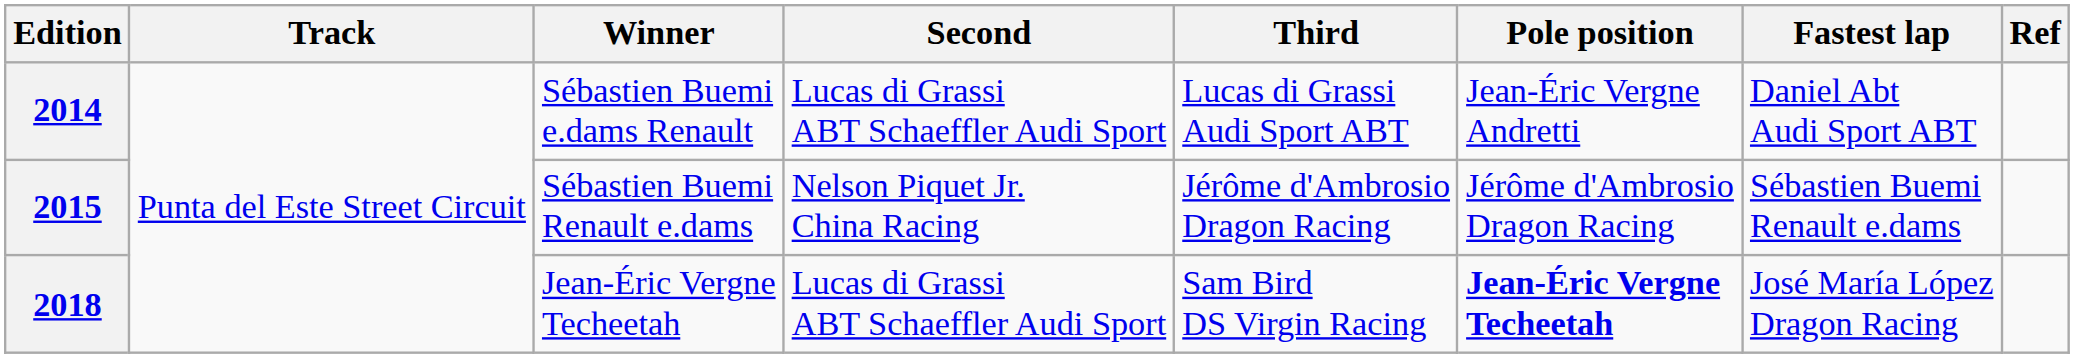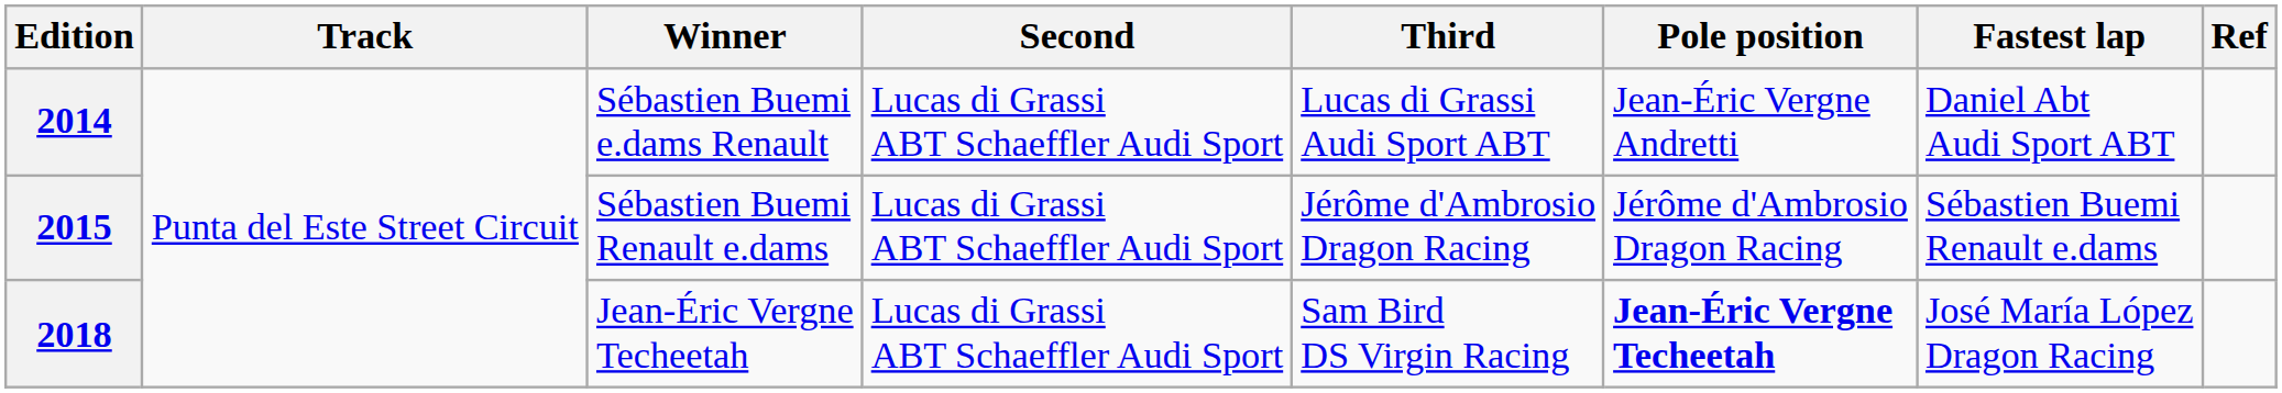2015 | Second: Nelson Piquet Jr. China Racing -> Lucas di Grassi ABT Schaeffler Audi Sport
